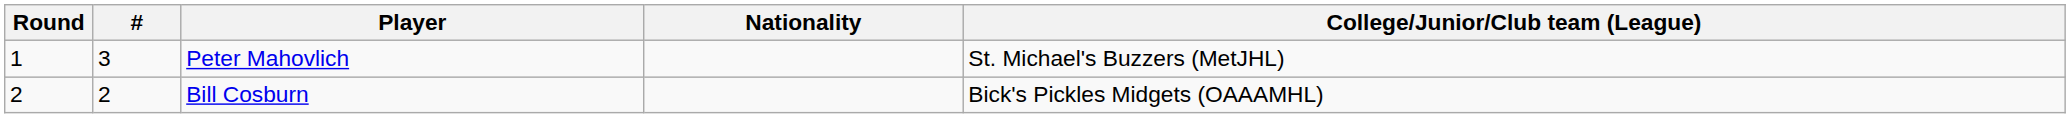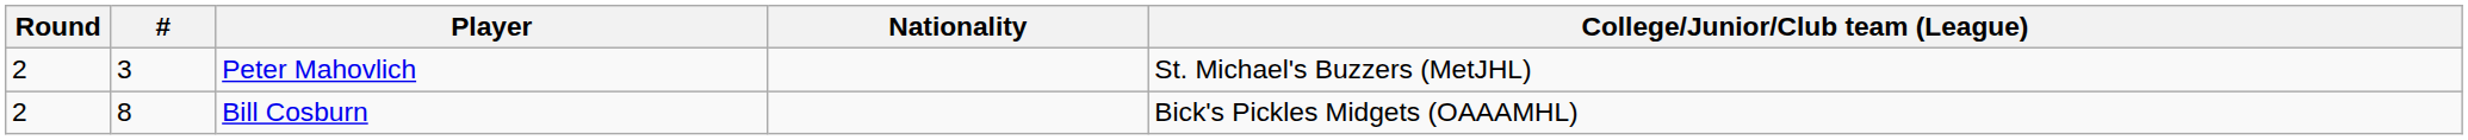Peter Mahovlich | Round: 1 -> 2
Bill Cosburn | #: 2 -> 8
